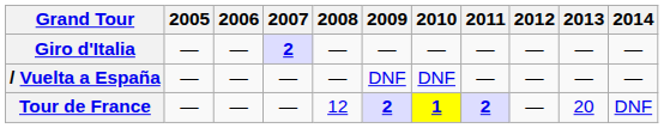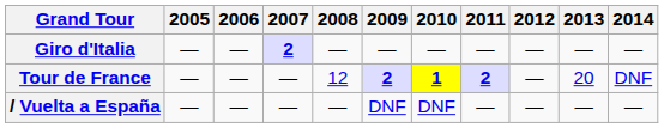rows swapped: Tour de France <-> / Vuelta a España
